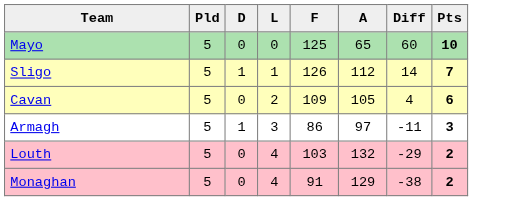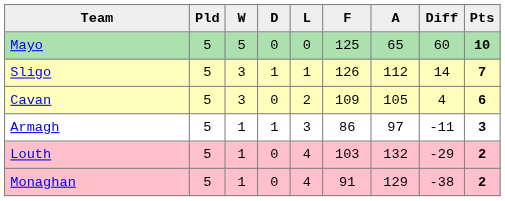+ column: W | 5 | 3 | 3 | 1 | 1 | 1
